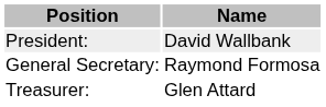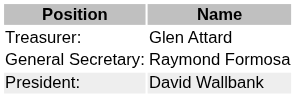rows swapped: President: <-> Treasurer:
